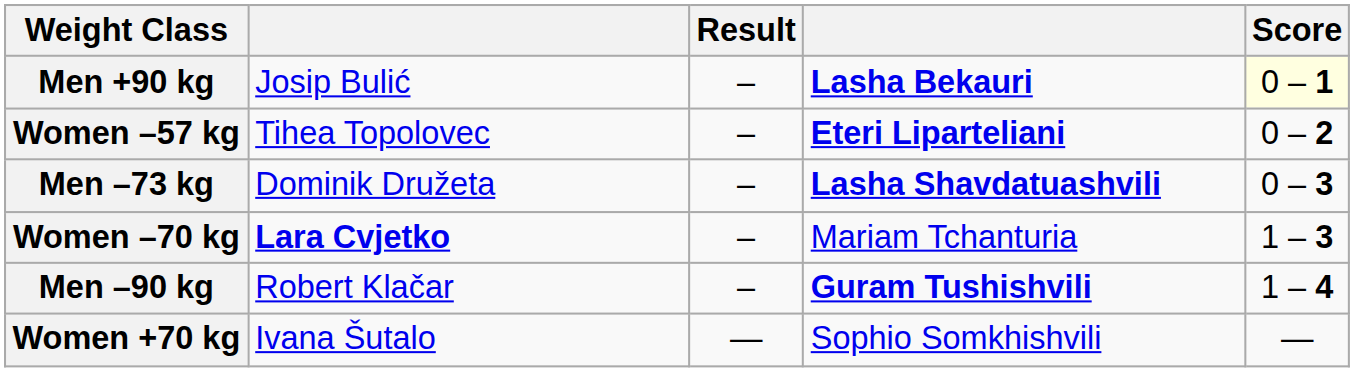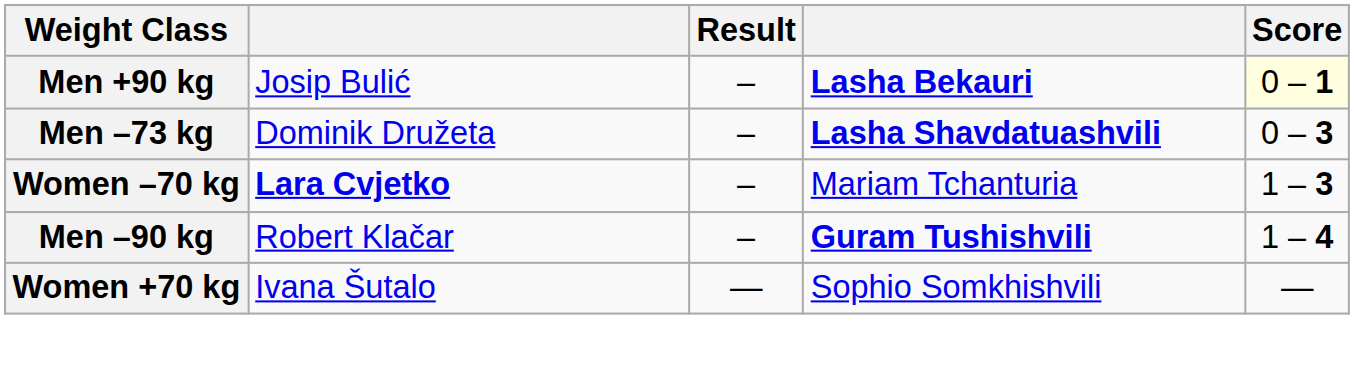- row: Women –57 kg | Tihea Topolovec | – | Eteri Liparteliani | 0 – 2
